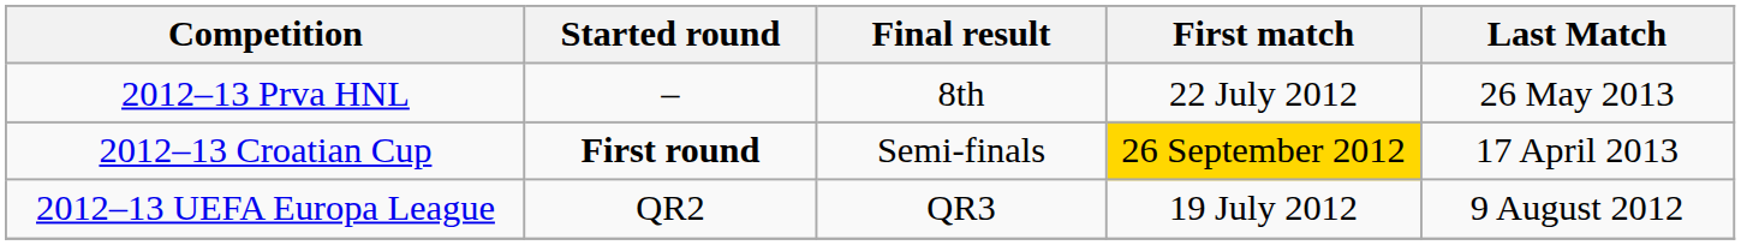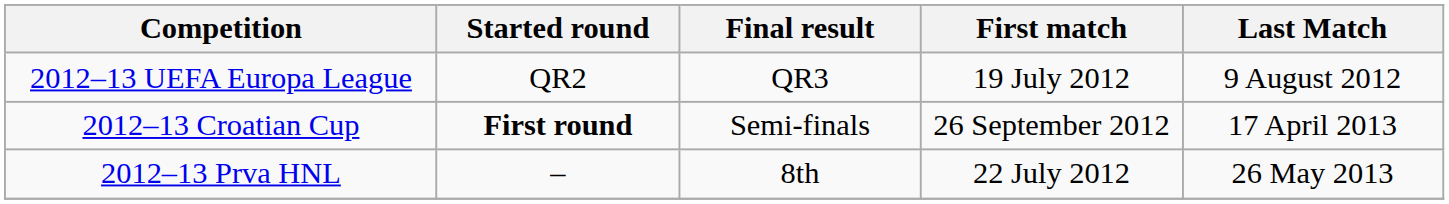rows swapped: 2012–13 Prva HNL <-> 2012–13 UEFA Europa League
2012–13 Croatian Cup | First match: gold background -> no background
